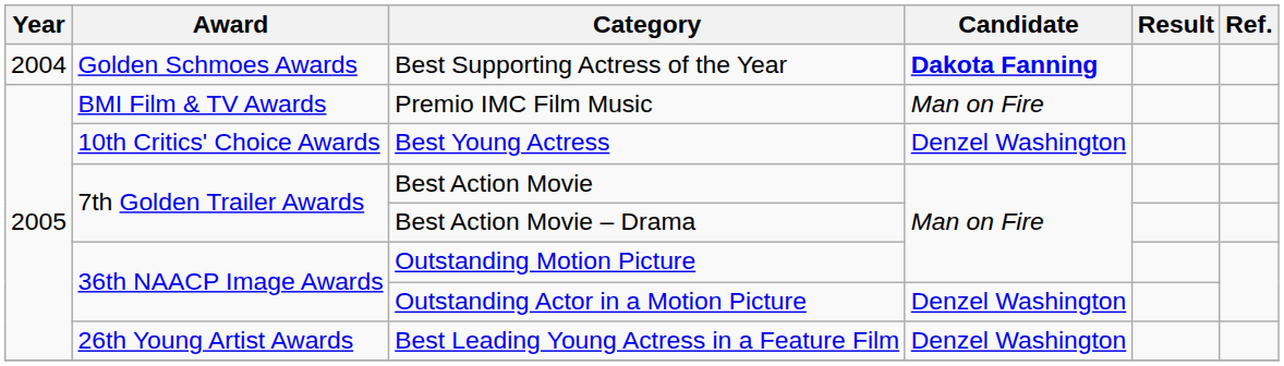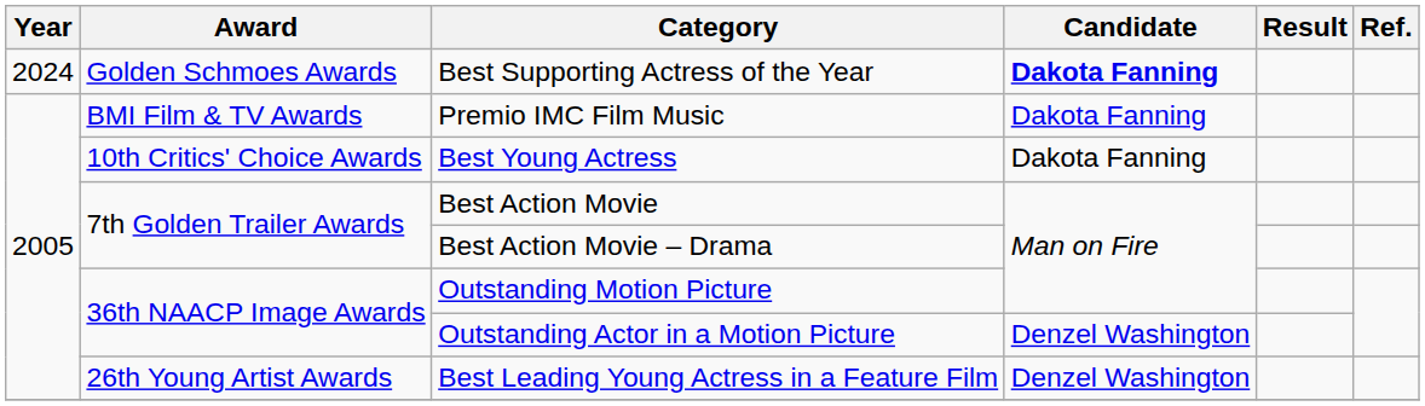Best Supporting Actress of the Year | Year: 2004 -> 2024
Premio IMC Film Music | Candidate: Man on Fire -> Dakota Fanning
Best Young Actress | Candidate: Denzel Washington -> Dakota Fanning
